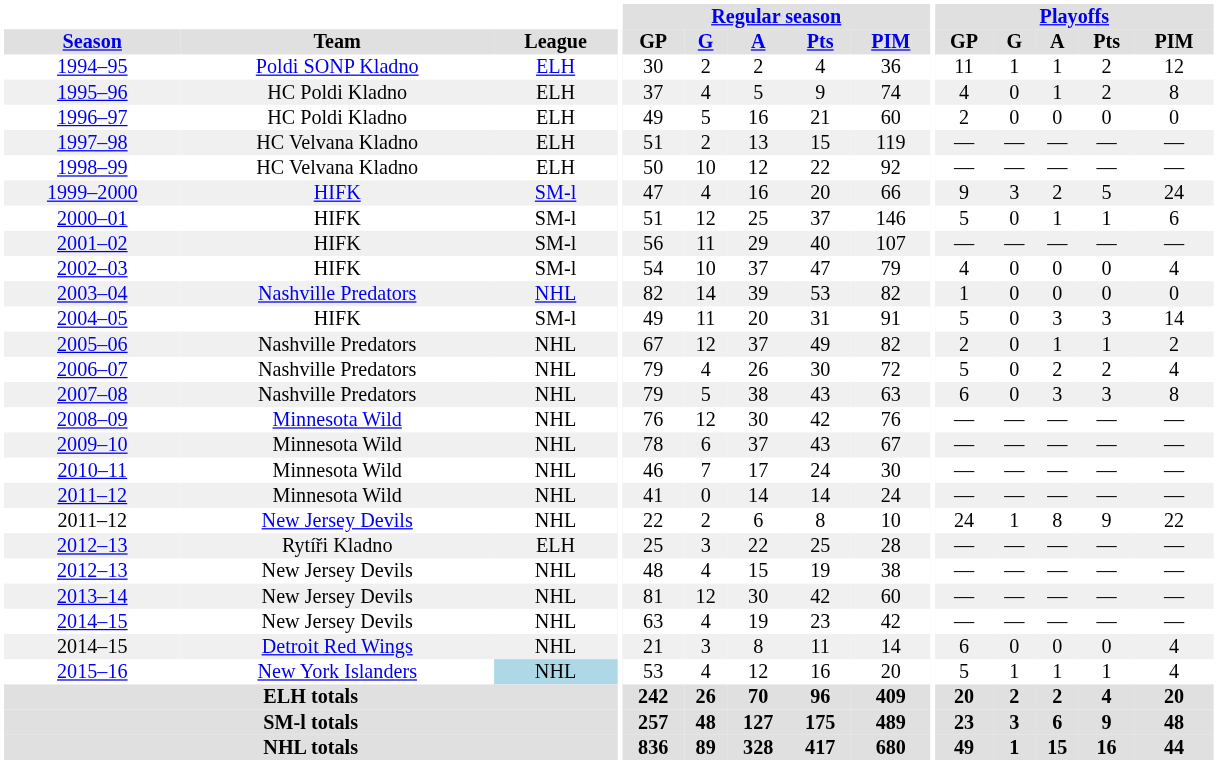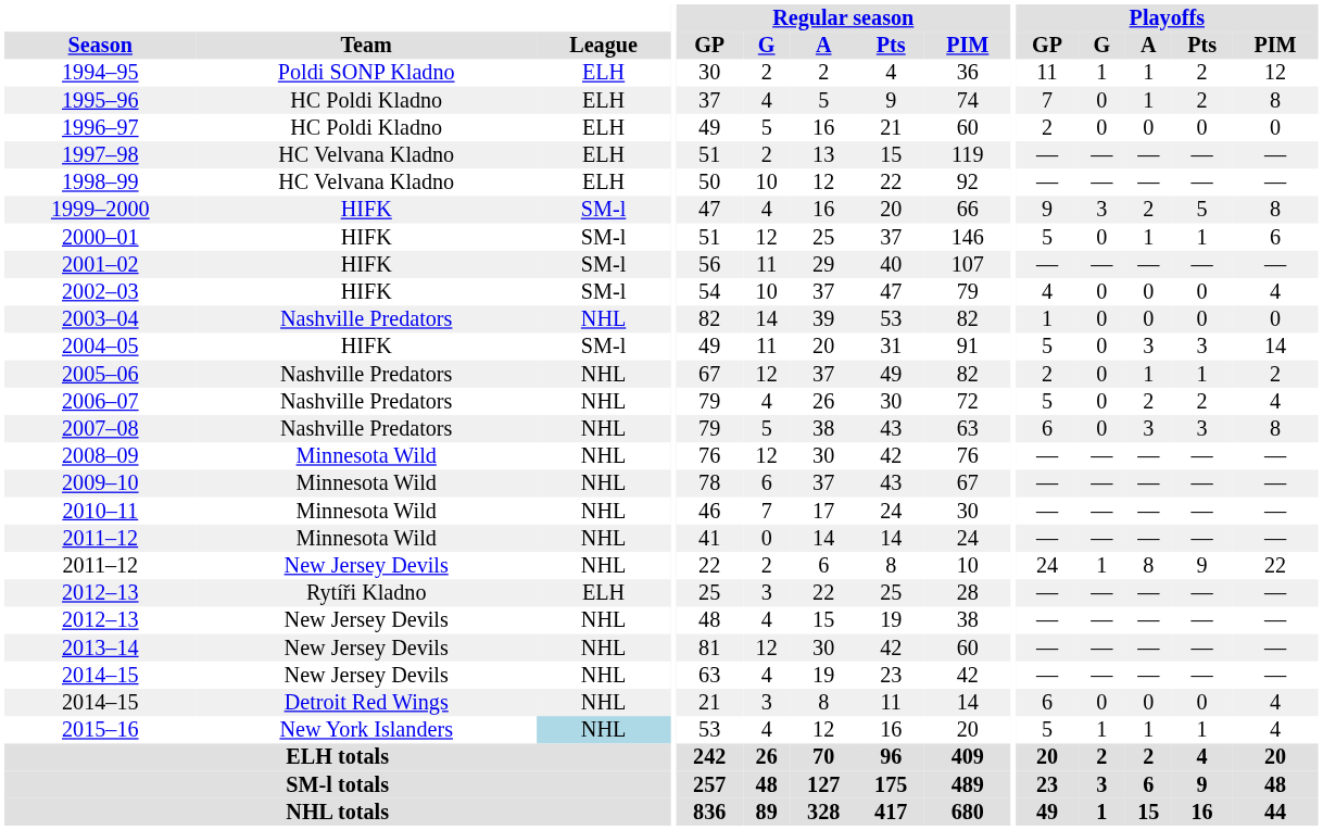1995–96 | Playoffs / GP: 4 -> 7
1999–2000 | Playoffs / PIM: 24 -> 8
